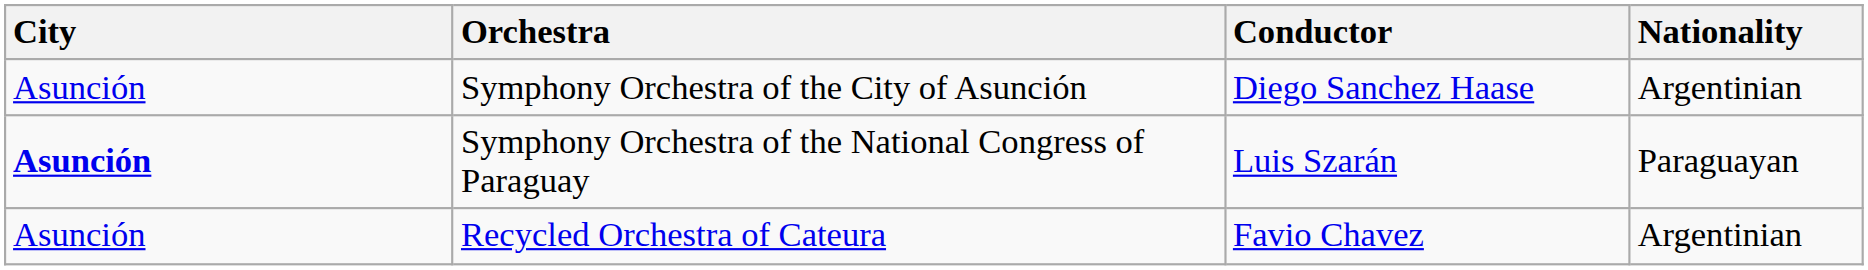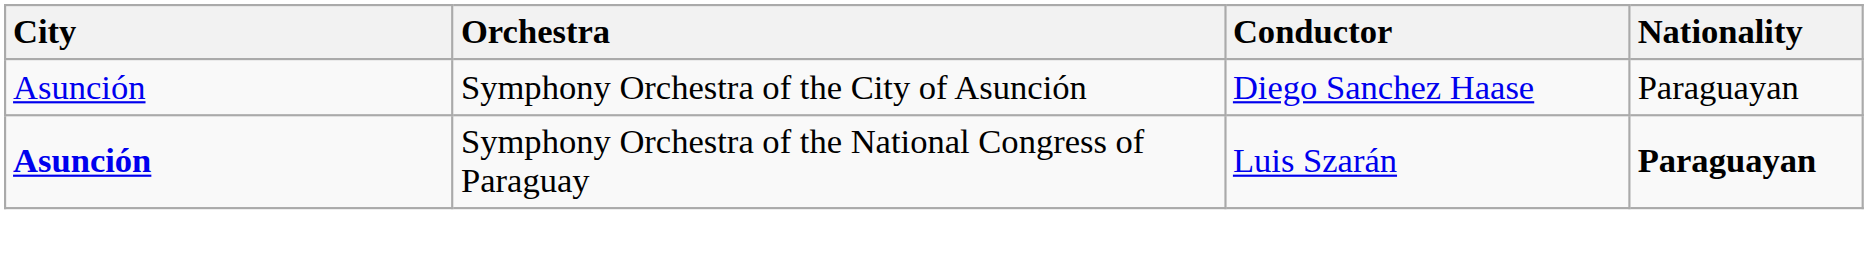Symphony Orchestra of the City of Asunción | Nationality: Argentinian -> Paraguayan
Symphony Orchestra of the National Congress of Paraguay | Nationality: normal -> bold
- row: Asunción | Recycled Orchestra of Cateura | Favio Chavez | Argentinian
